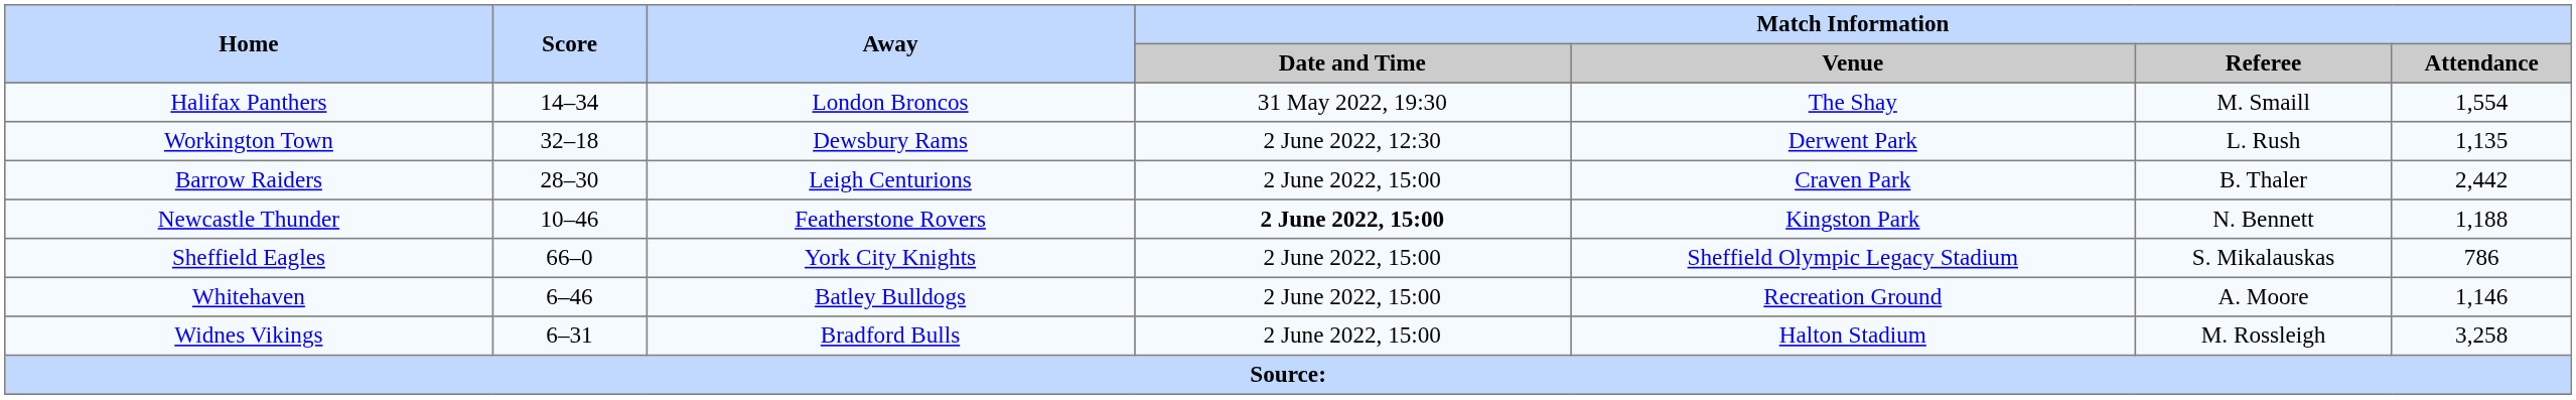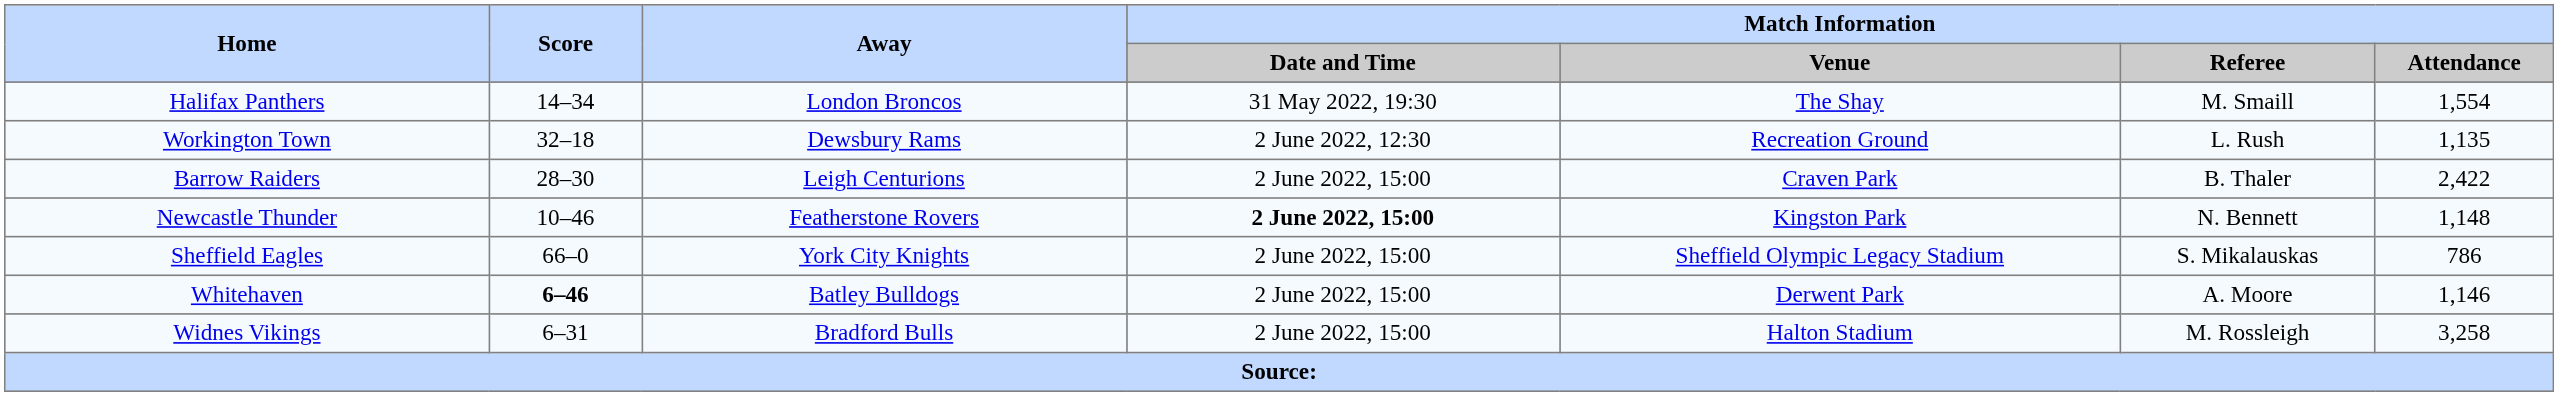Workington Town | Match Information / Venue: Derwent Park -> Recreation Ground
Barrow Raiders | Match Information / Attendance: 2,442 -> 2,422
Newcastle Thunder | Match Information / Attendance: 1,188 -> 1,148
Whitehaven | Score: normal -> bold
Whitehaven | Match Information / Venue: Recreation Ground -> Derwent Park
